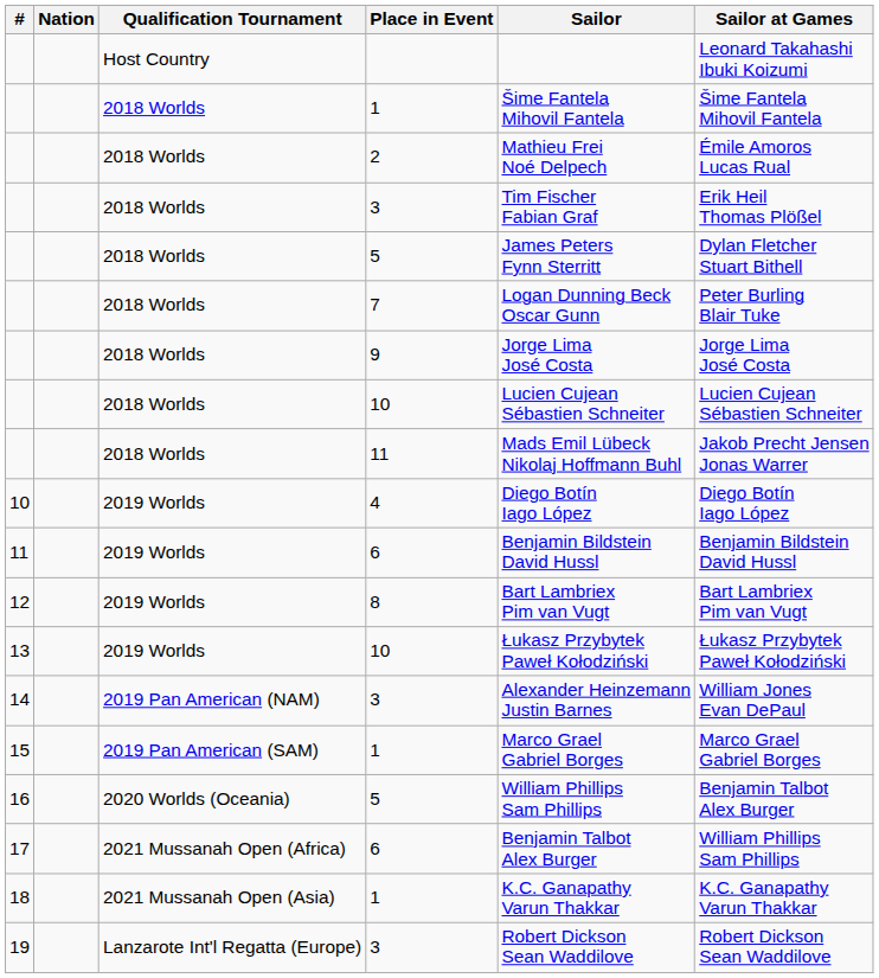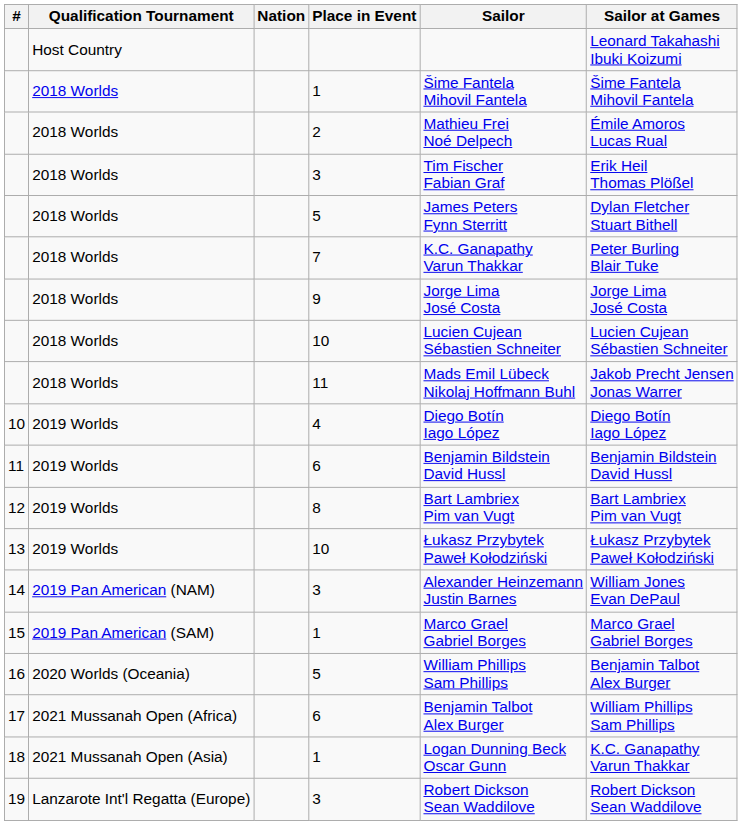columns swapped: Nation <-> Qualification Tournament
7 | Sailor: Logan Dunning Beck Oscar Gunn -> K.C. Ganapathy Varun Thakkar
18 / 1 | Sailor: K.C. Ganapathy Varun Thakkar -> Logan Dunning Beck Oscar Gunn
